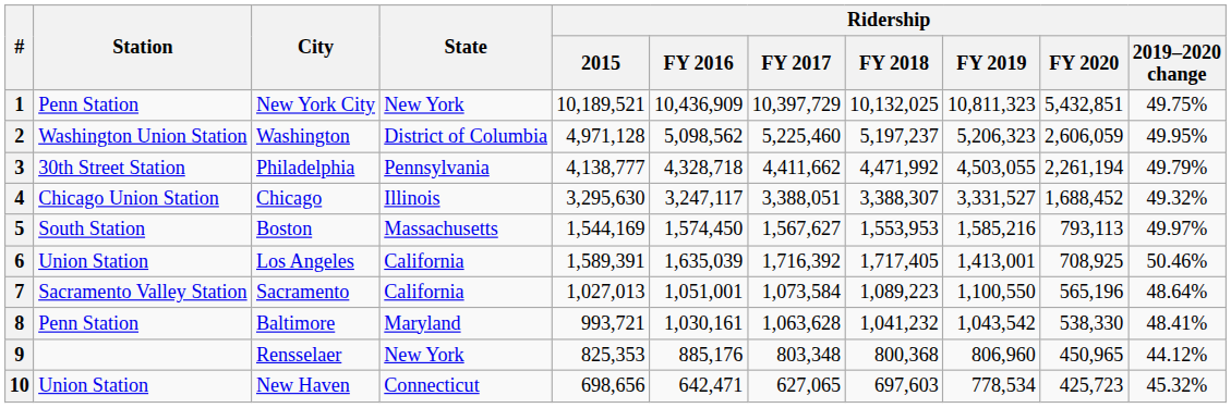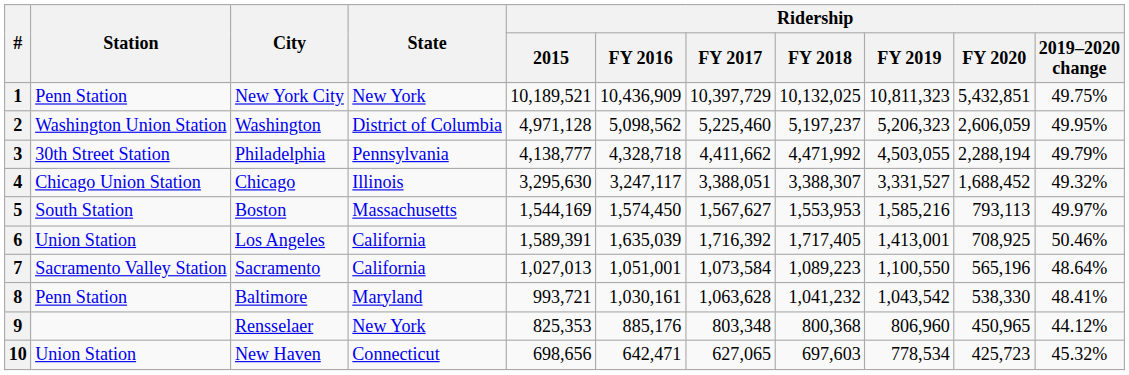3 | Ridership / FY 2020: 2,261,194 -> 2,288,194
